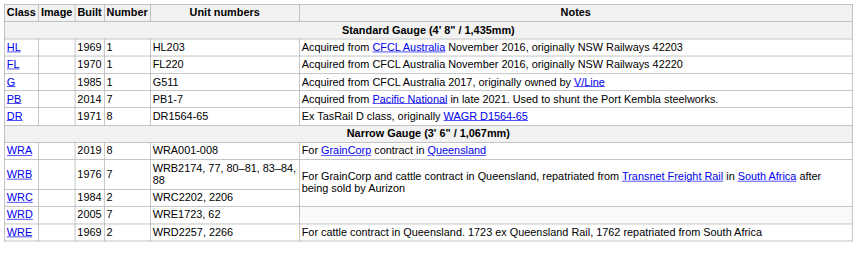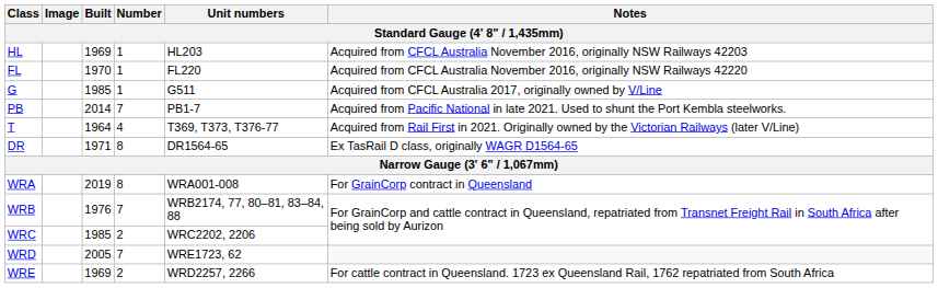+ row: T | 1964 | 4 | T369, T373, T376-77 | Acquired from Rail First in 2021. Originally owned by the Victorian Railways (later V/Line)
WRC | Built: 1984 -> 1985
